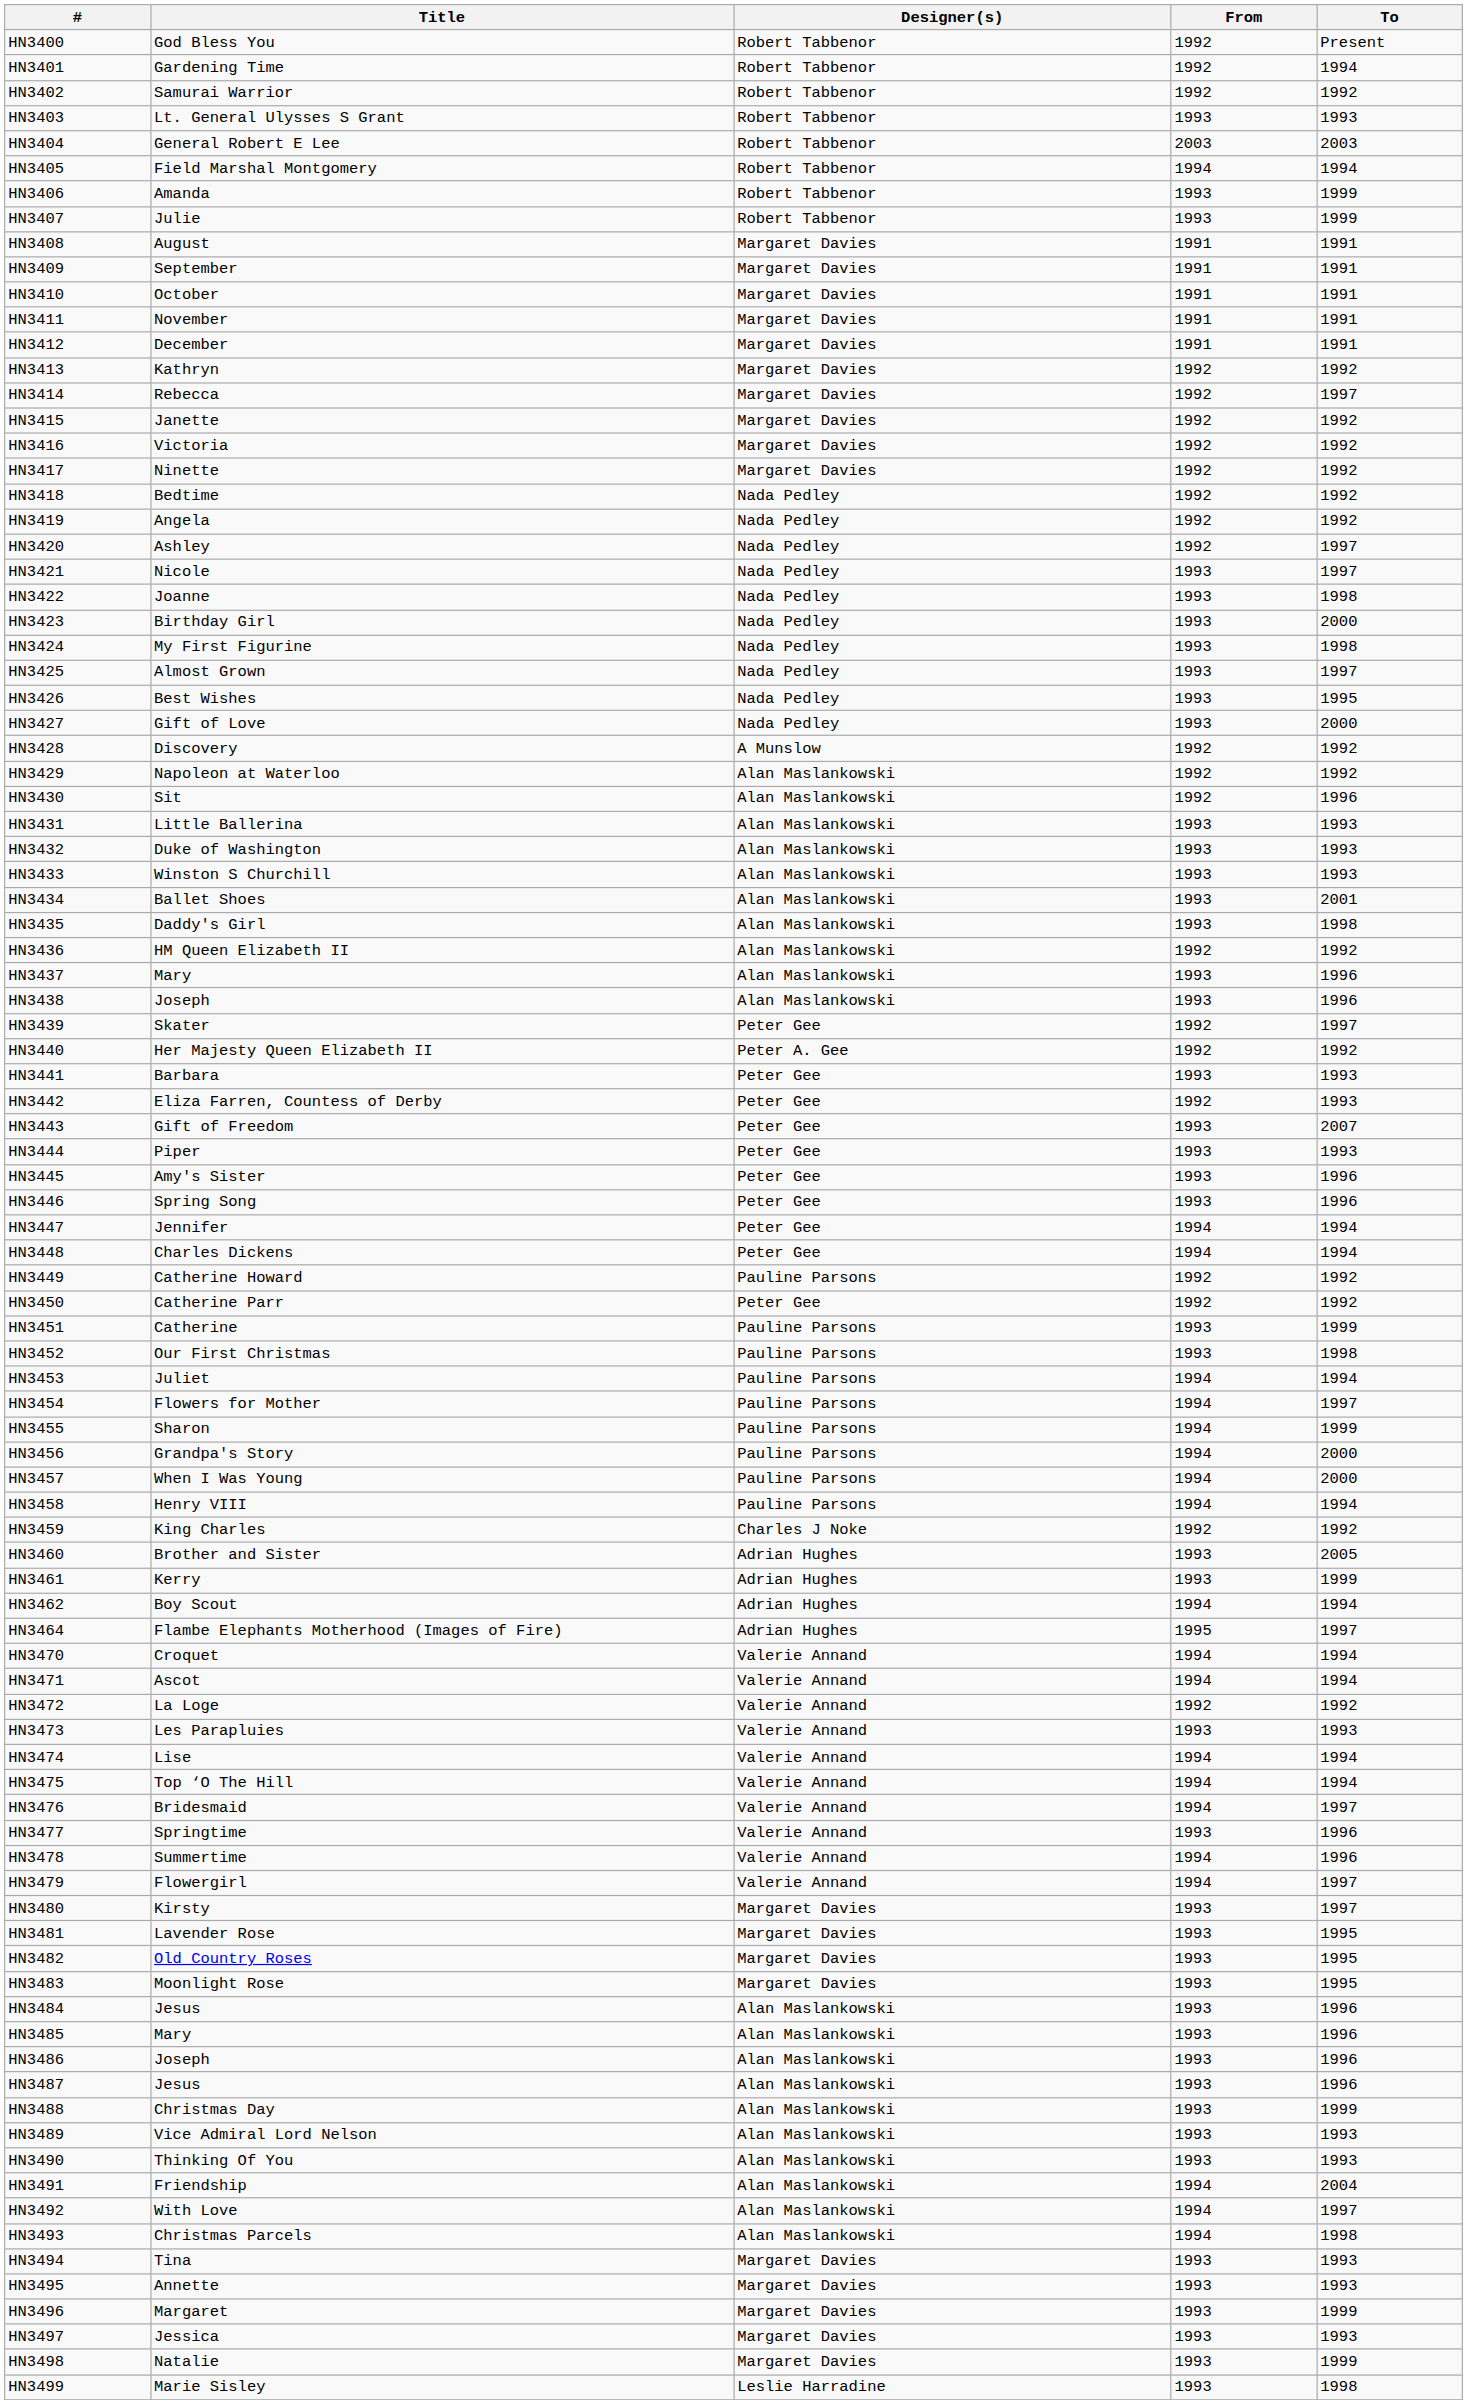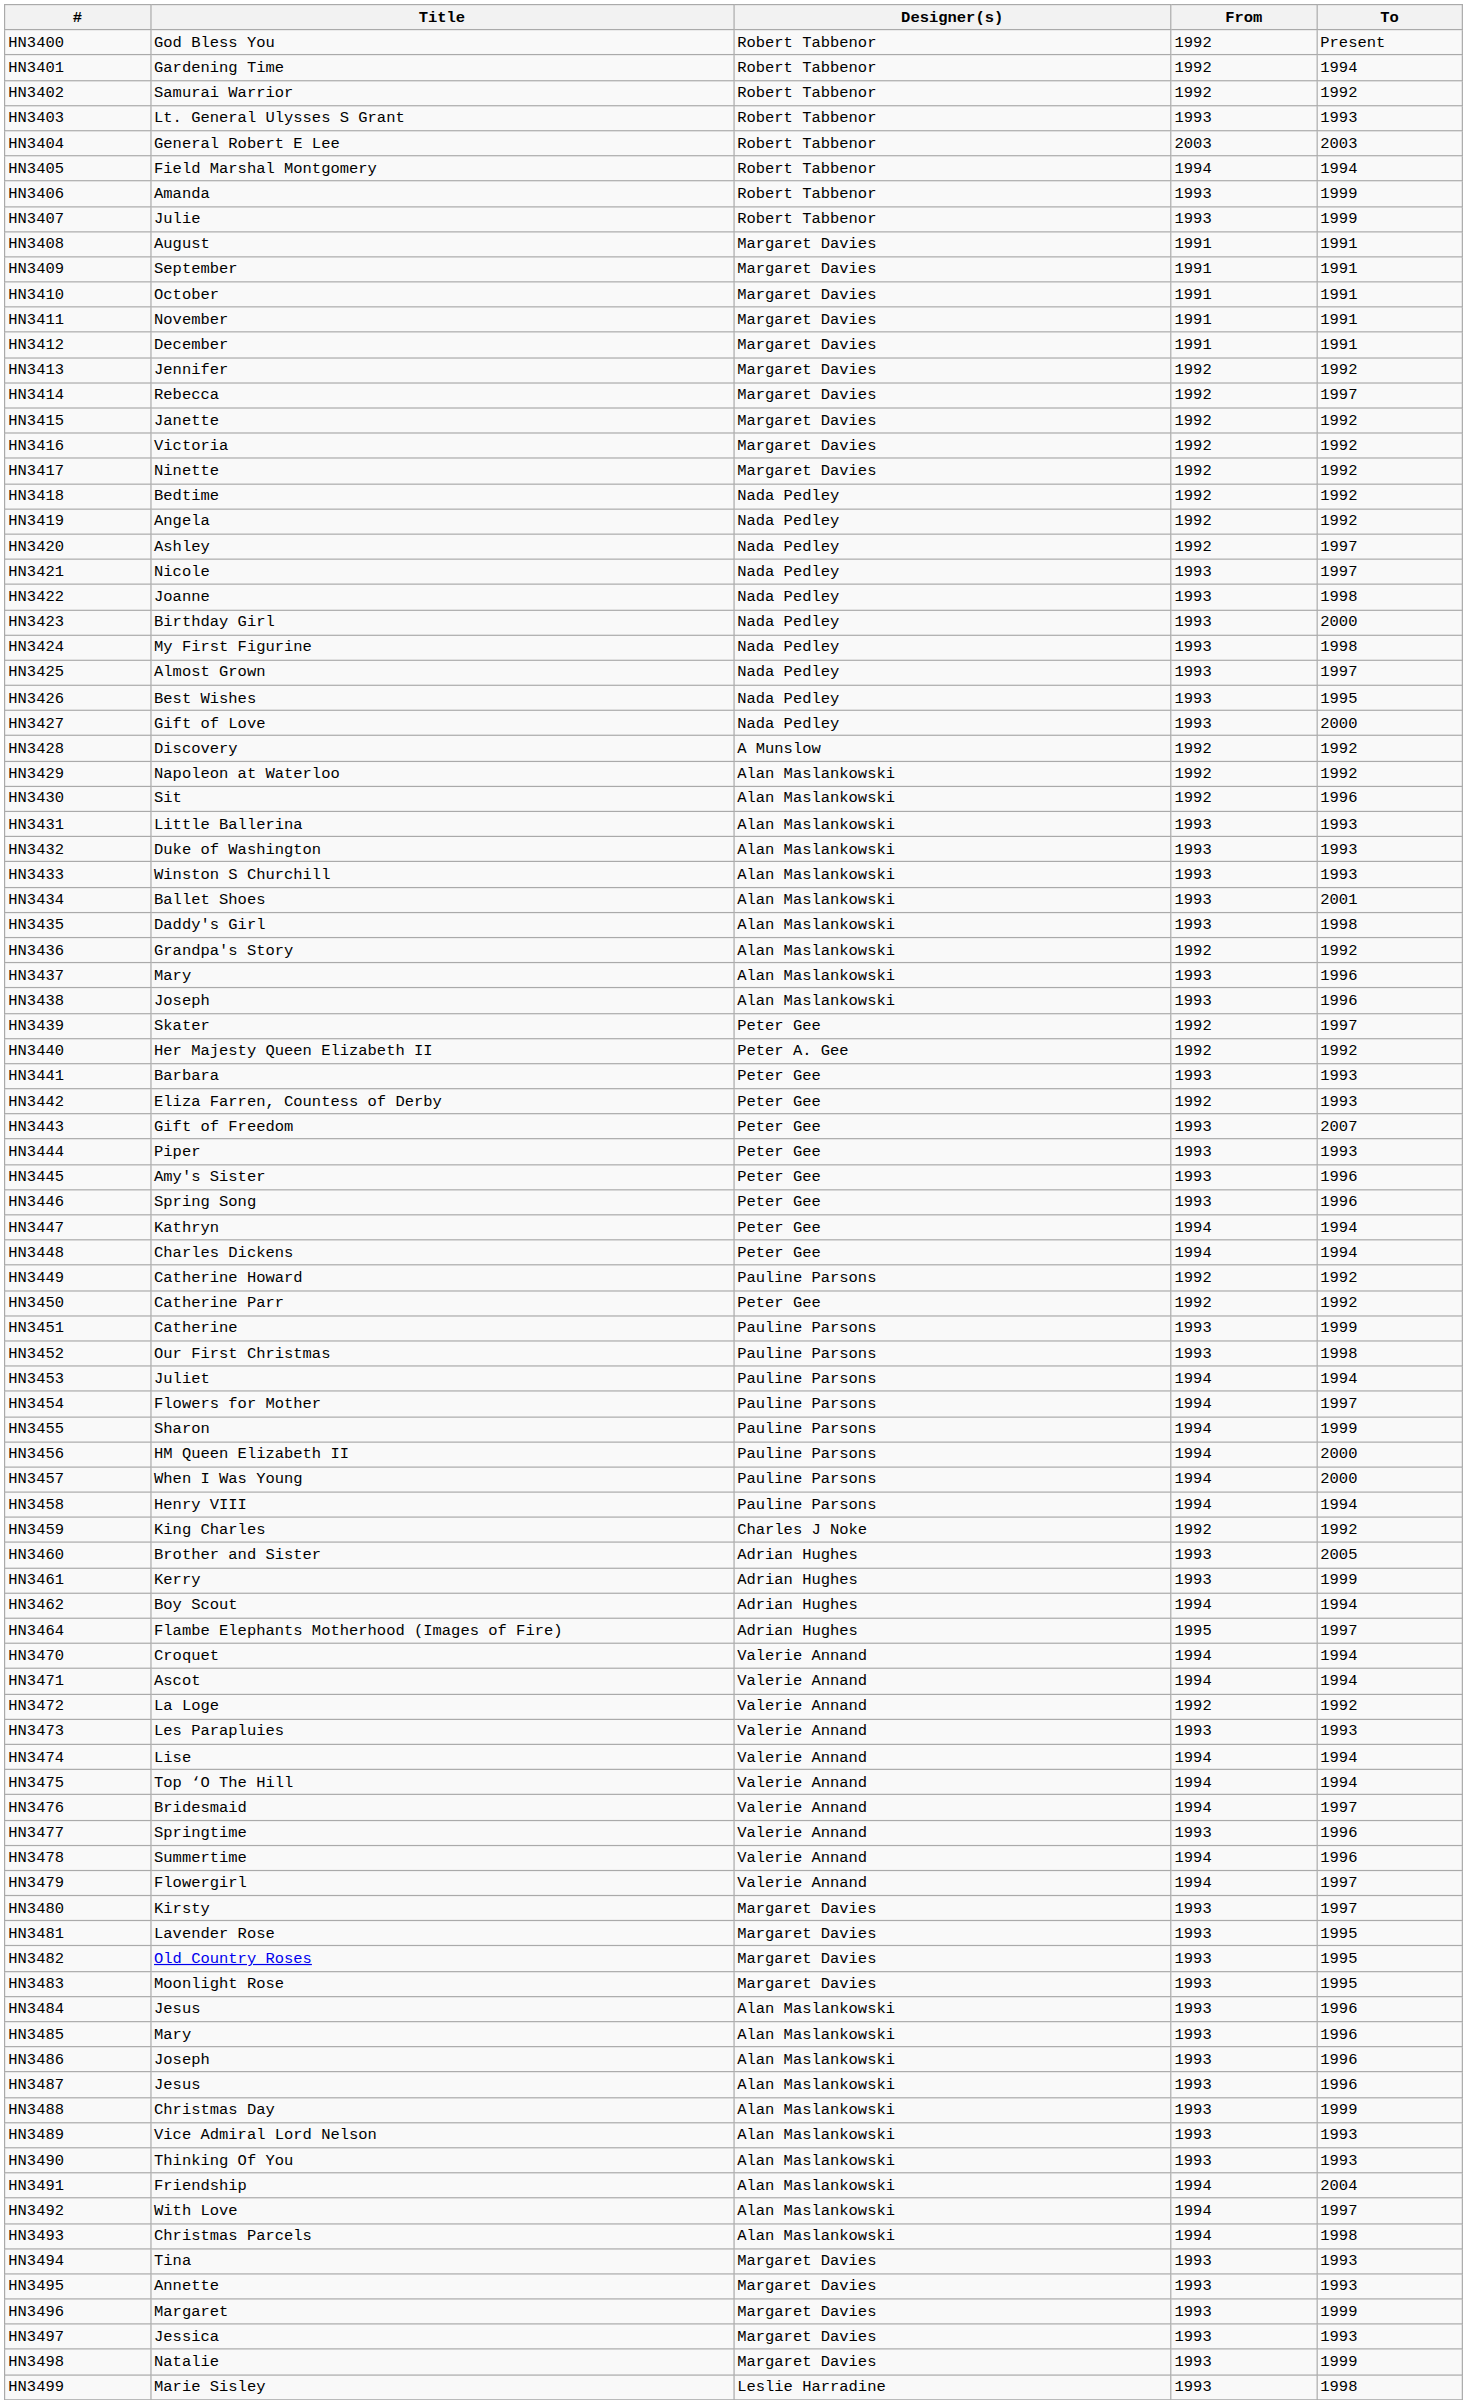HN3413 | Title: Kathryn -> Jennifer
HN3436 | Title: HM Queen Elizabeth II -> Grandpa's Story
HN3447 | Title: Jennifer -> Kathryn
HN3456 | Title: Grandpa's Story -> HM Queen Elizabeth II
